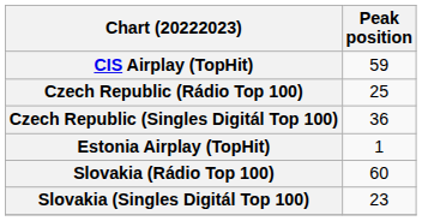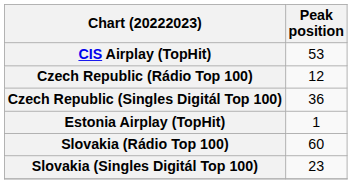CIS Airplay (TopHit) | Peak position: 59 -> 53
Czech Republic (Rádio Top 100) | Peak position: 25 -> 12
